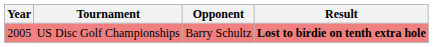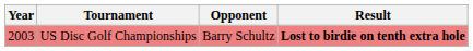US Disc Golf Championships | Year: 2005 -> 2003
